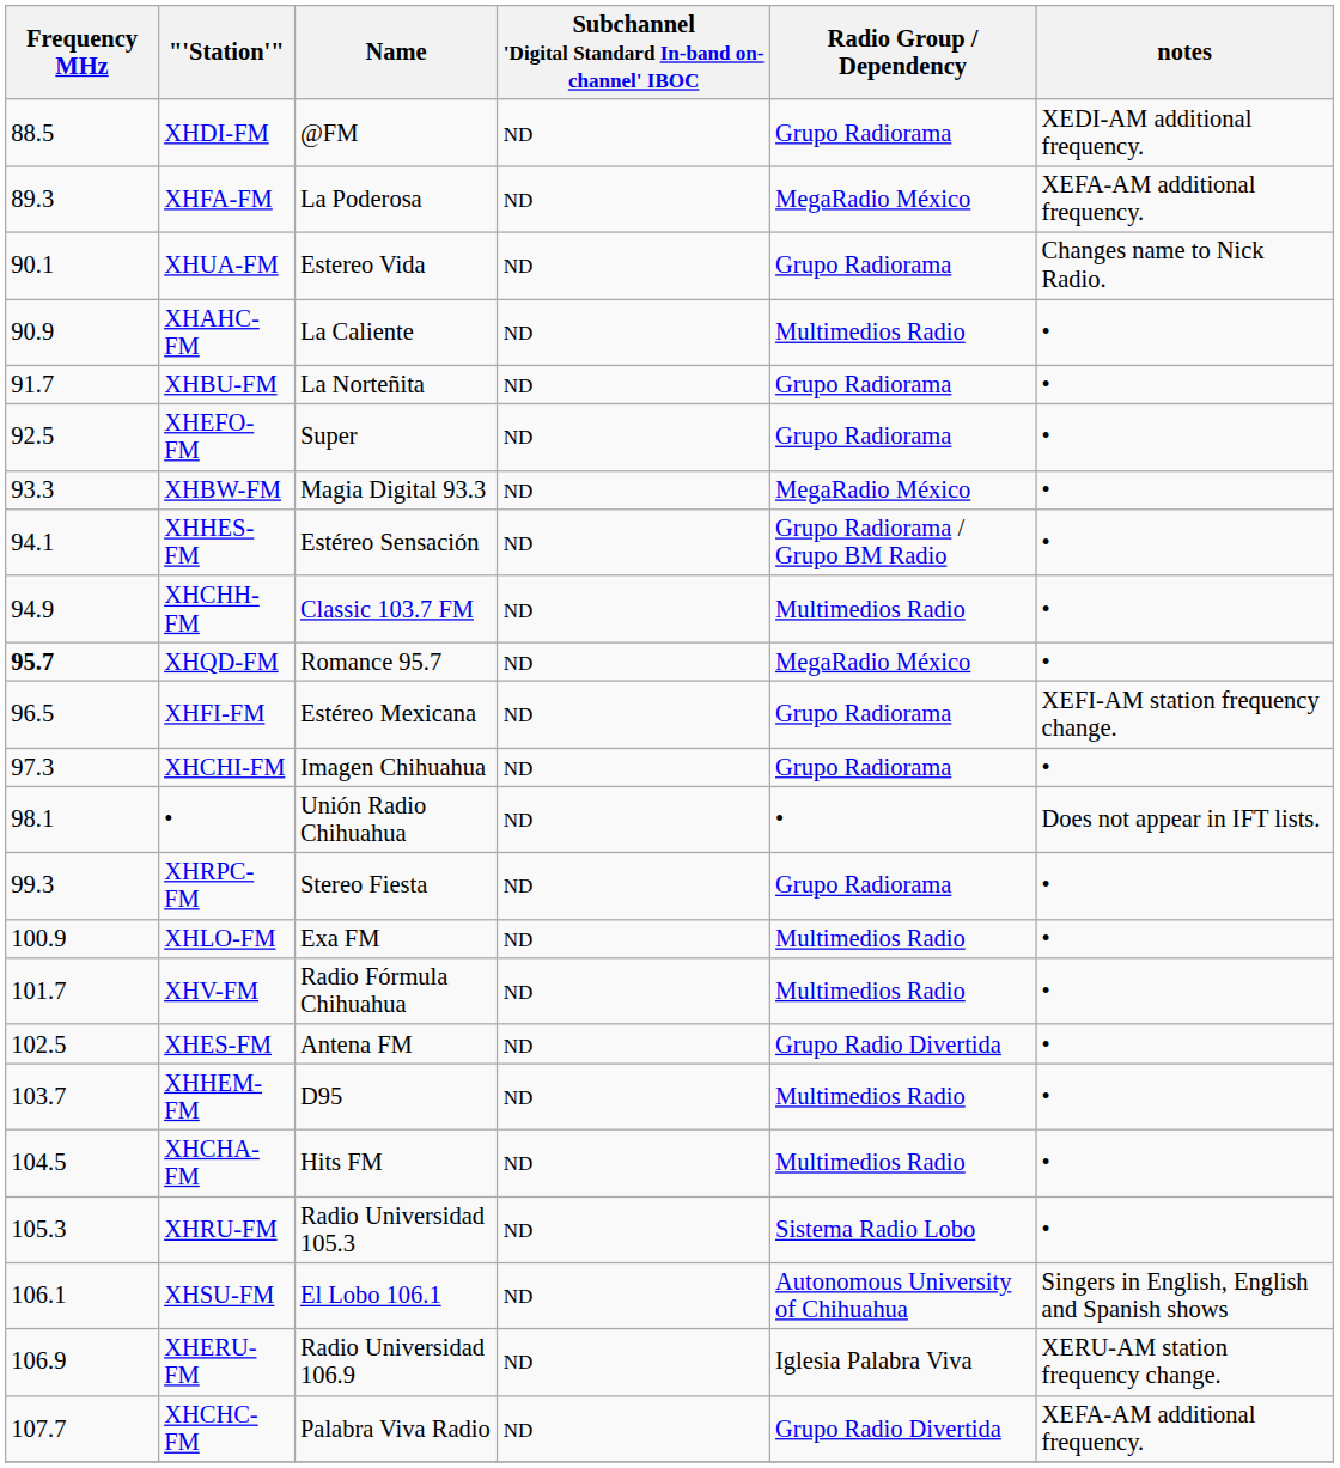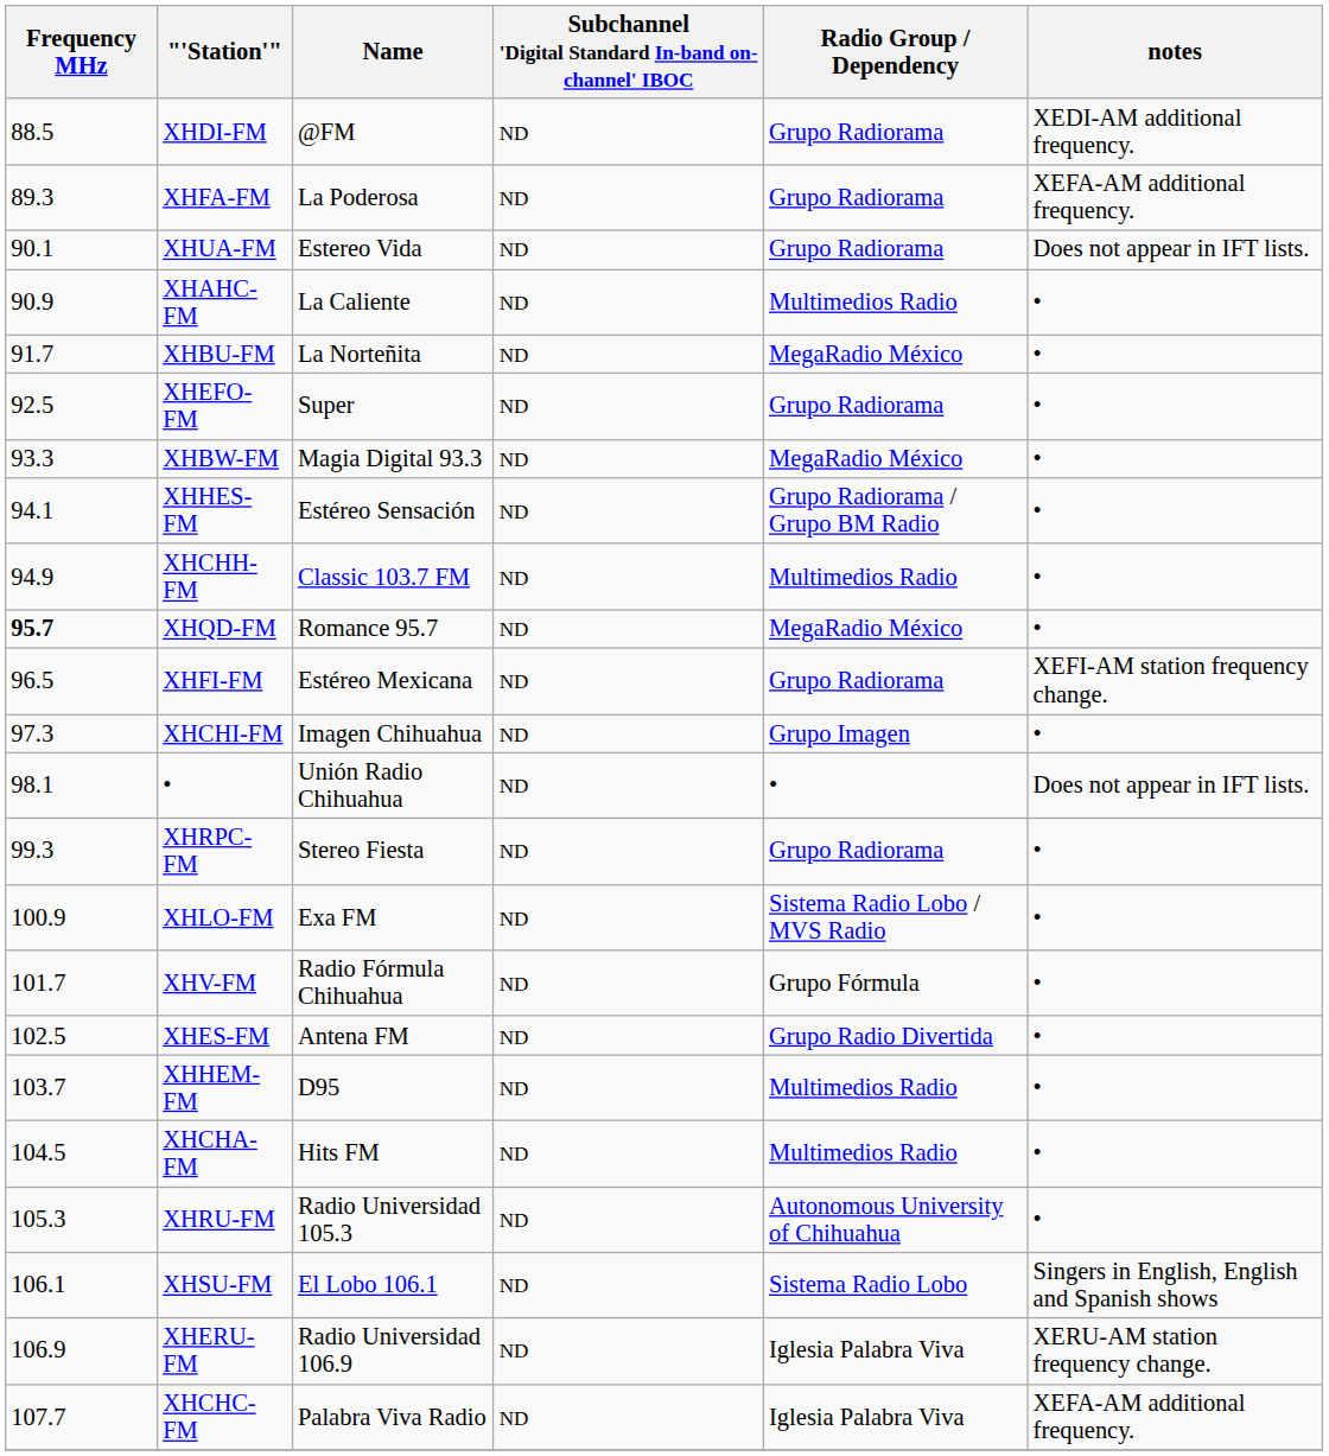XHFA-FM | Radio Group / Dependency: MegaRadio México -> Grupo Radiorama
XHUA-FM | notes: Changes name to Nick Radio. -> Does not appear in IFT lists.
XHBU-FM | Radio Group / Dependency: Grupo Radiorama -> MegaRadio México
XHCHI-FM | Radio Group / Dependency: Grupo Radiorama -> Grupo Imagen
XHLO-FM | Radio Group / Dependency: Multimedios Radio -> Sistema Radio Lobo / MVS Radio
XHV-FM | Radio Group / Dependency: Multimedios Radio -> Grupo Fórmula
XHRU-FM | Radio Group / Dependency: Sistema Radio Lobo -> Autonomous University of Chihuahua
XHSU-FM | Radio Group / Dependency: Autonomous University of Chihuahua -> Sistema Radio Lobo
XHCHC-FM | Radio Group / Dependency: Grupo Radio Divertida -> Iglesia Palabra Viva
